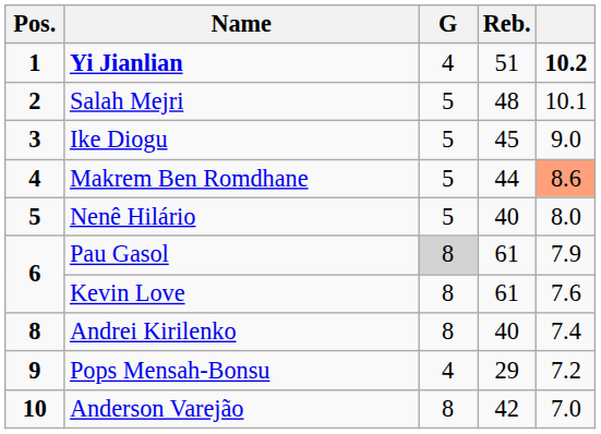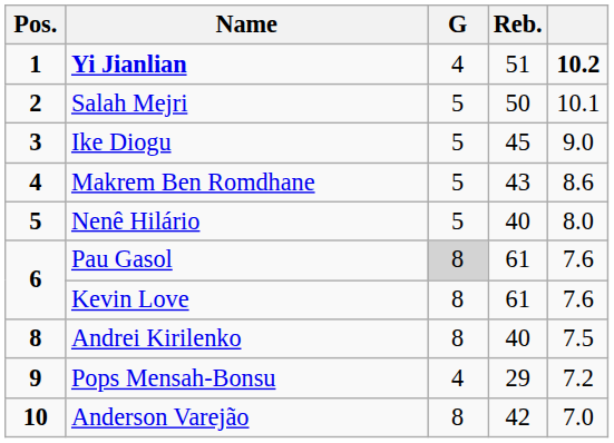Salah Mejri | Reb.: 48 -> 50
Makrem Ben Romdhane | Reb.: 44 -> 43
Makrem Ben Romdhane | column 5: lightsalmon background -> no background
Pau Gasol | column 5: 7.9 -> 7.6
Andrei Kirilenko | column 5: 7.4 -> 7.5
